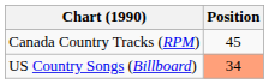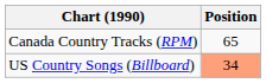Canada Country Tracks (RPM) | Position: 45 -> 65
